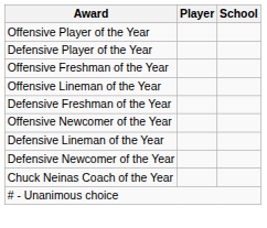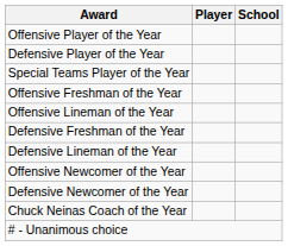+ row: Special Teams Player of the Year
rows swapped: Defensive Lineman of the Year <-> Offensive Newcomer of the Year
